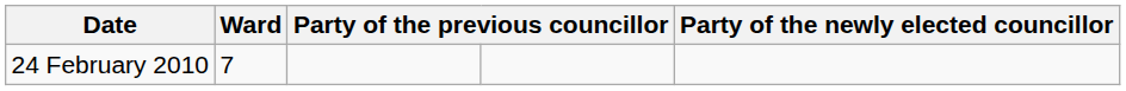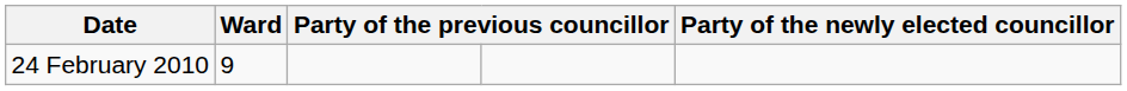24 February 2010 | Ward: 7 -> 9
